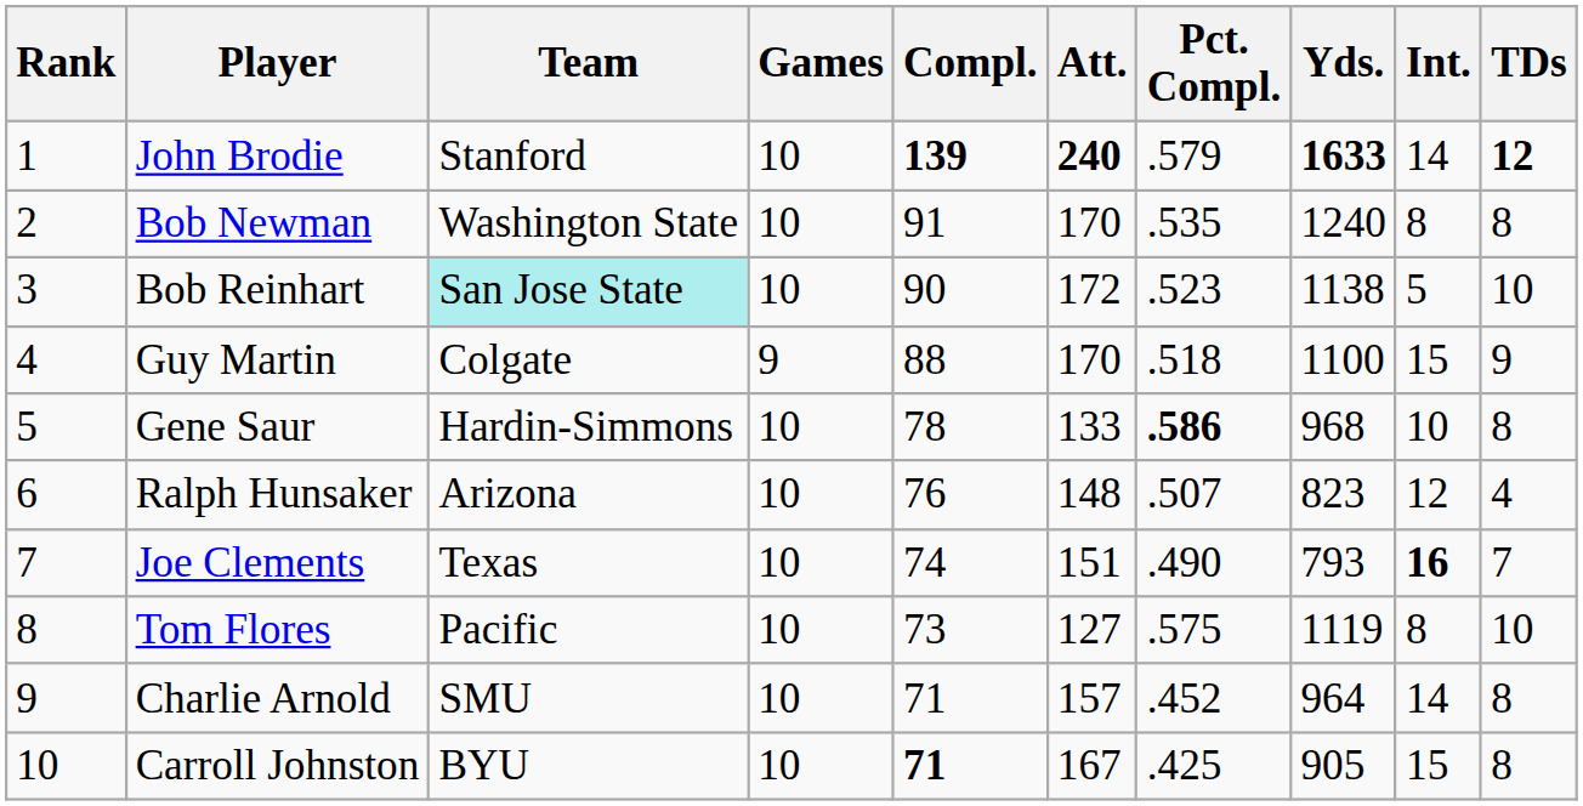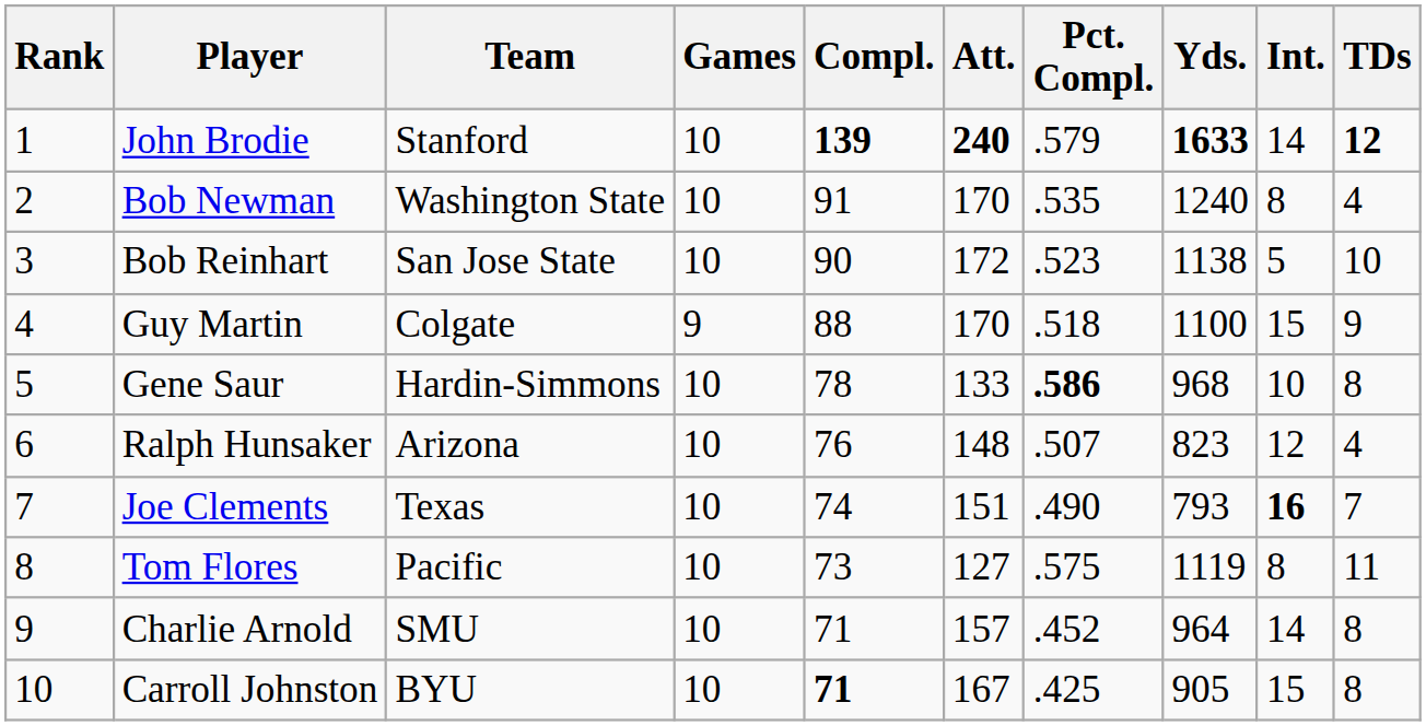Bob Newman | TDs: 8 -> 4
Bob Reinhart | Team: paleturquoise background -> no background
Tom Flores | TDs: 10 -> 11
